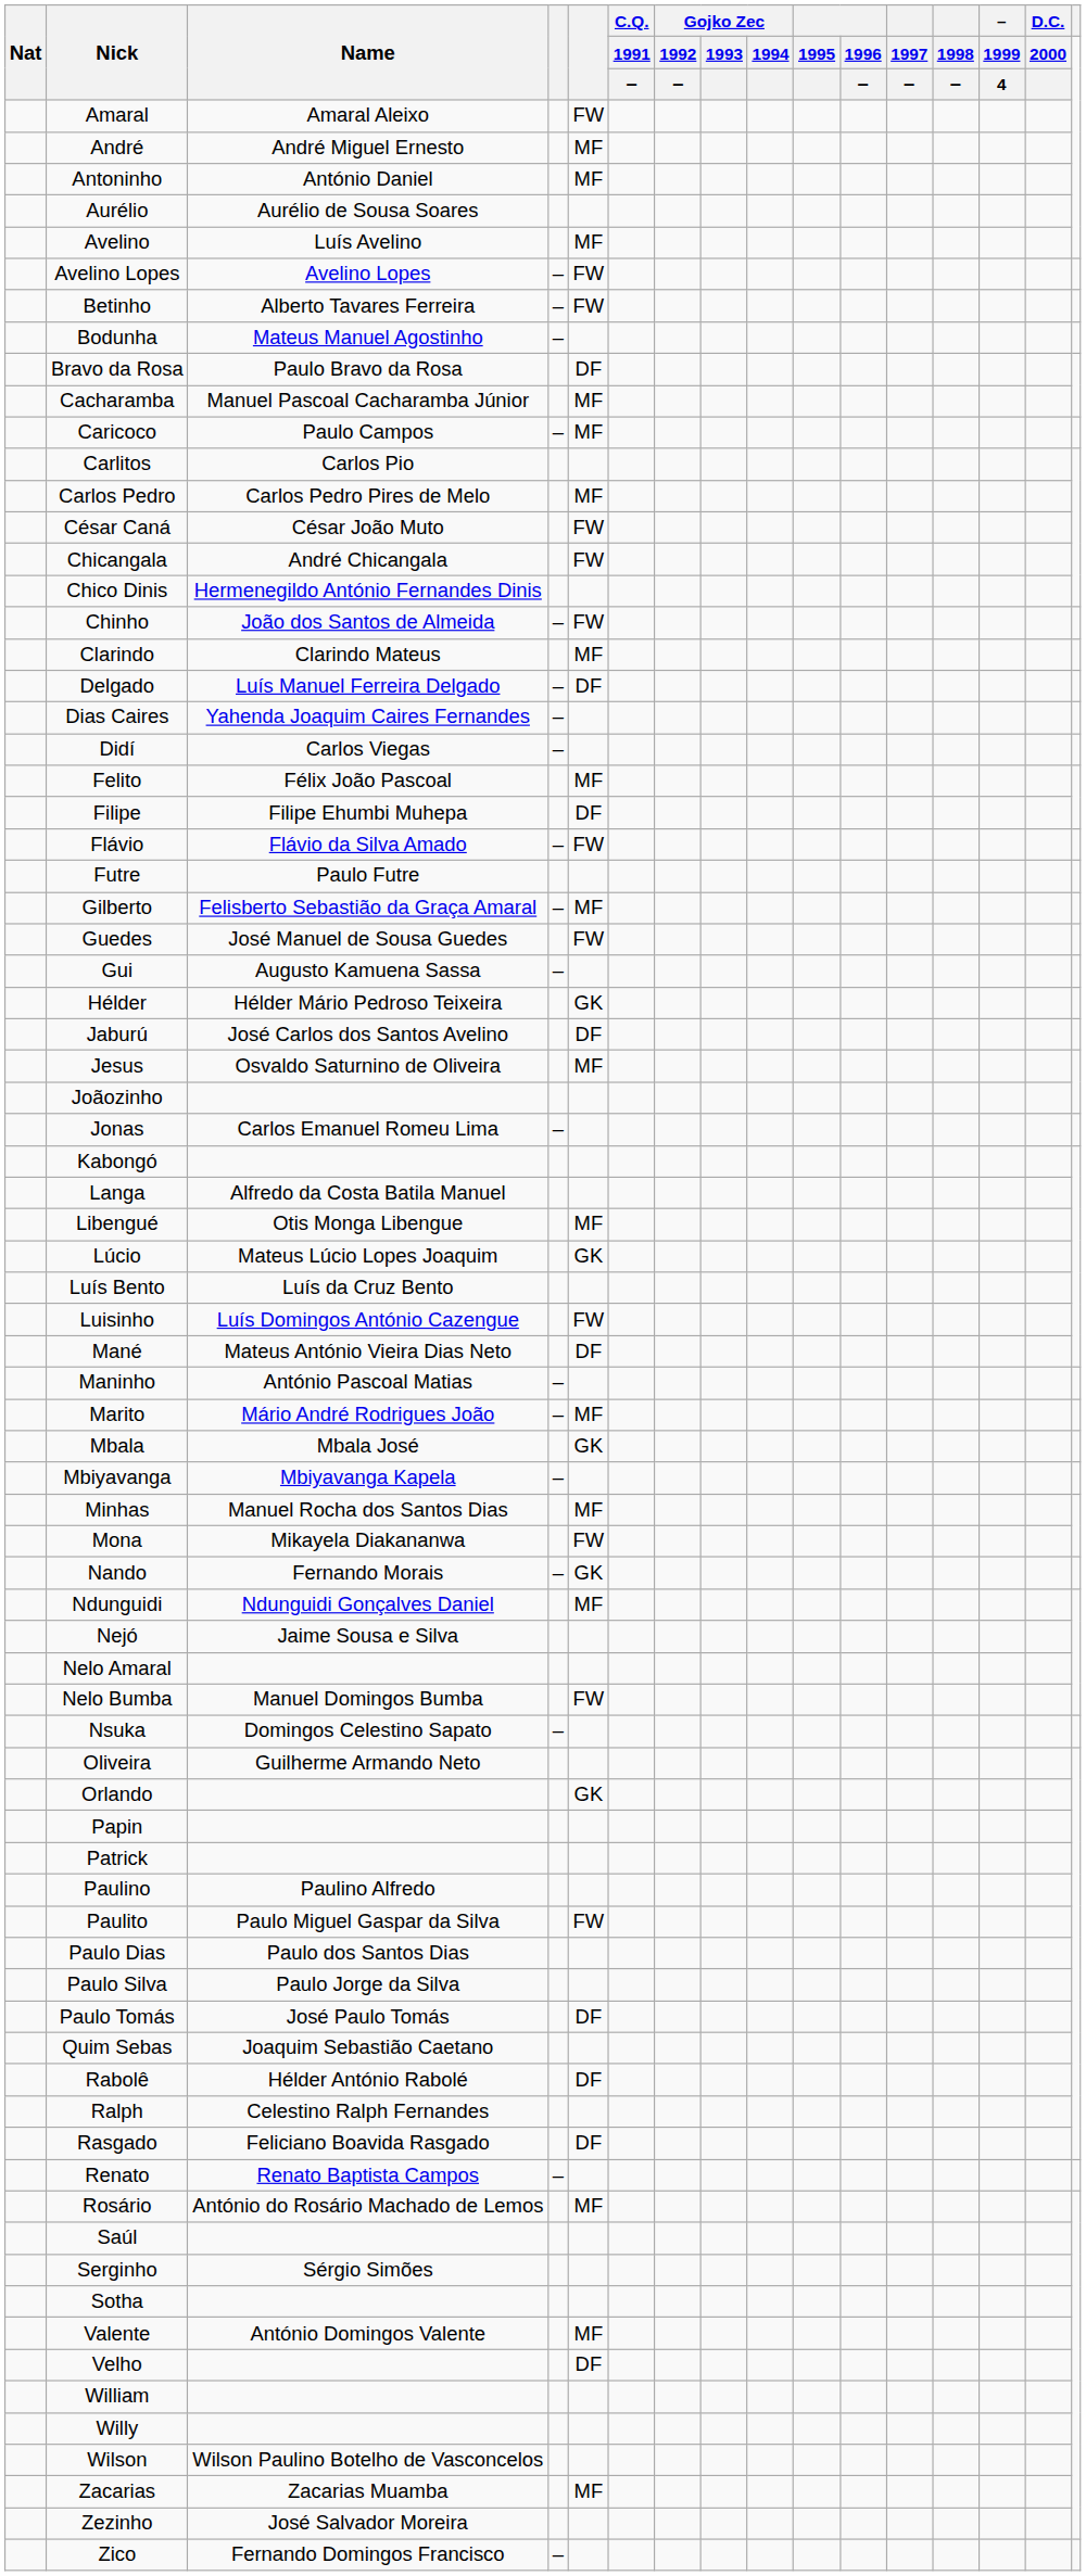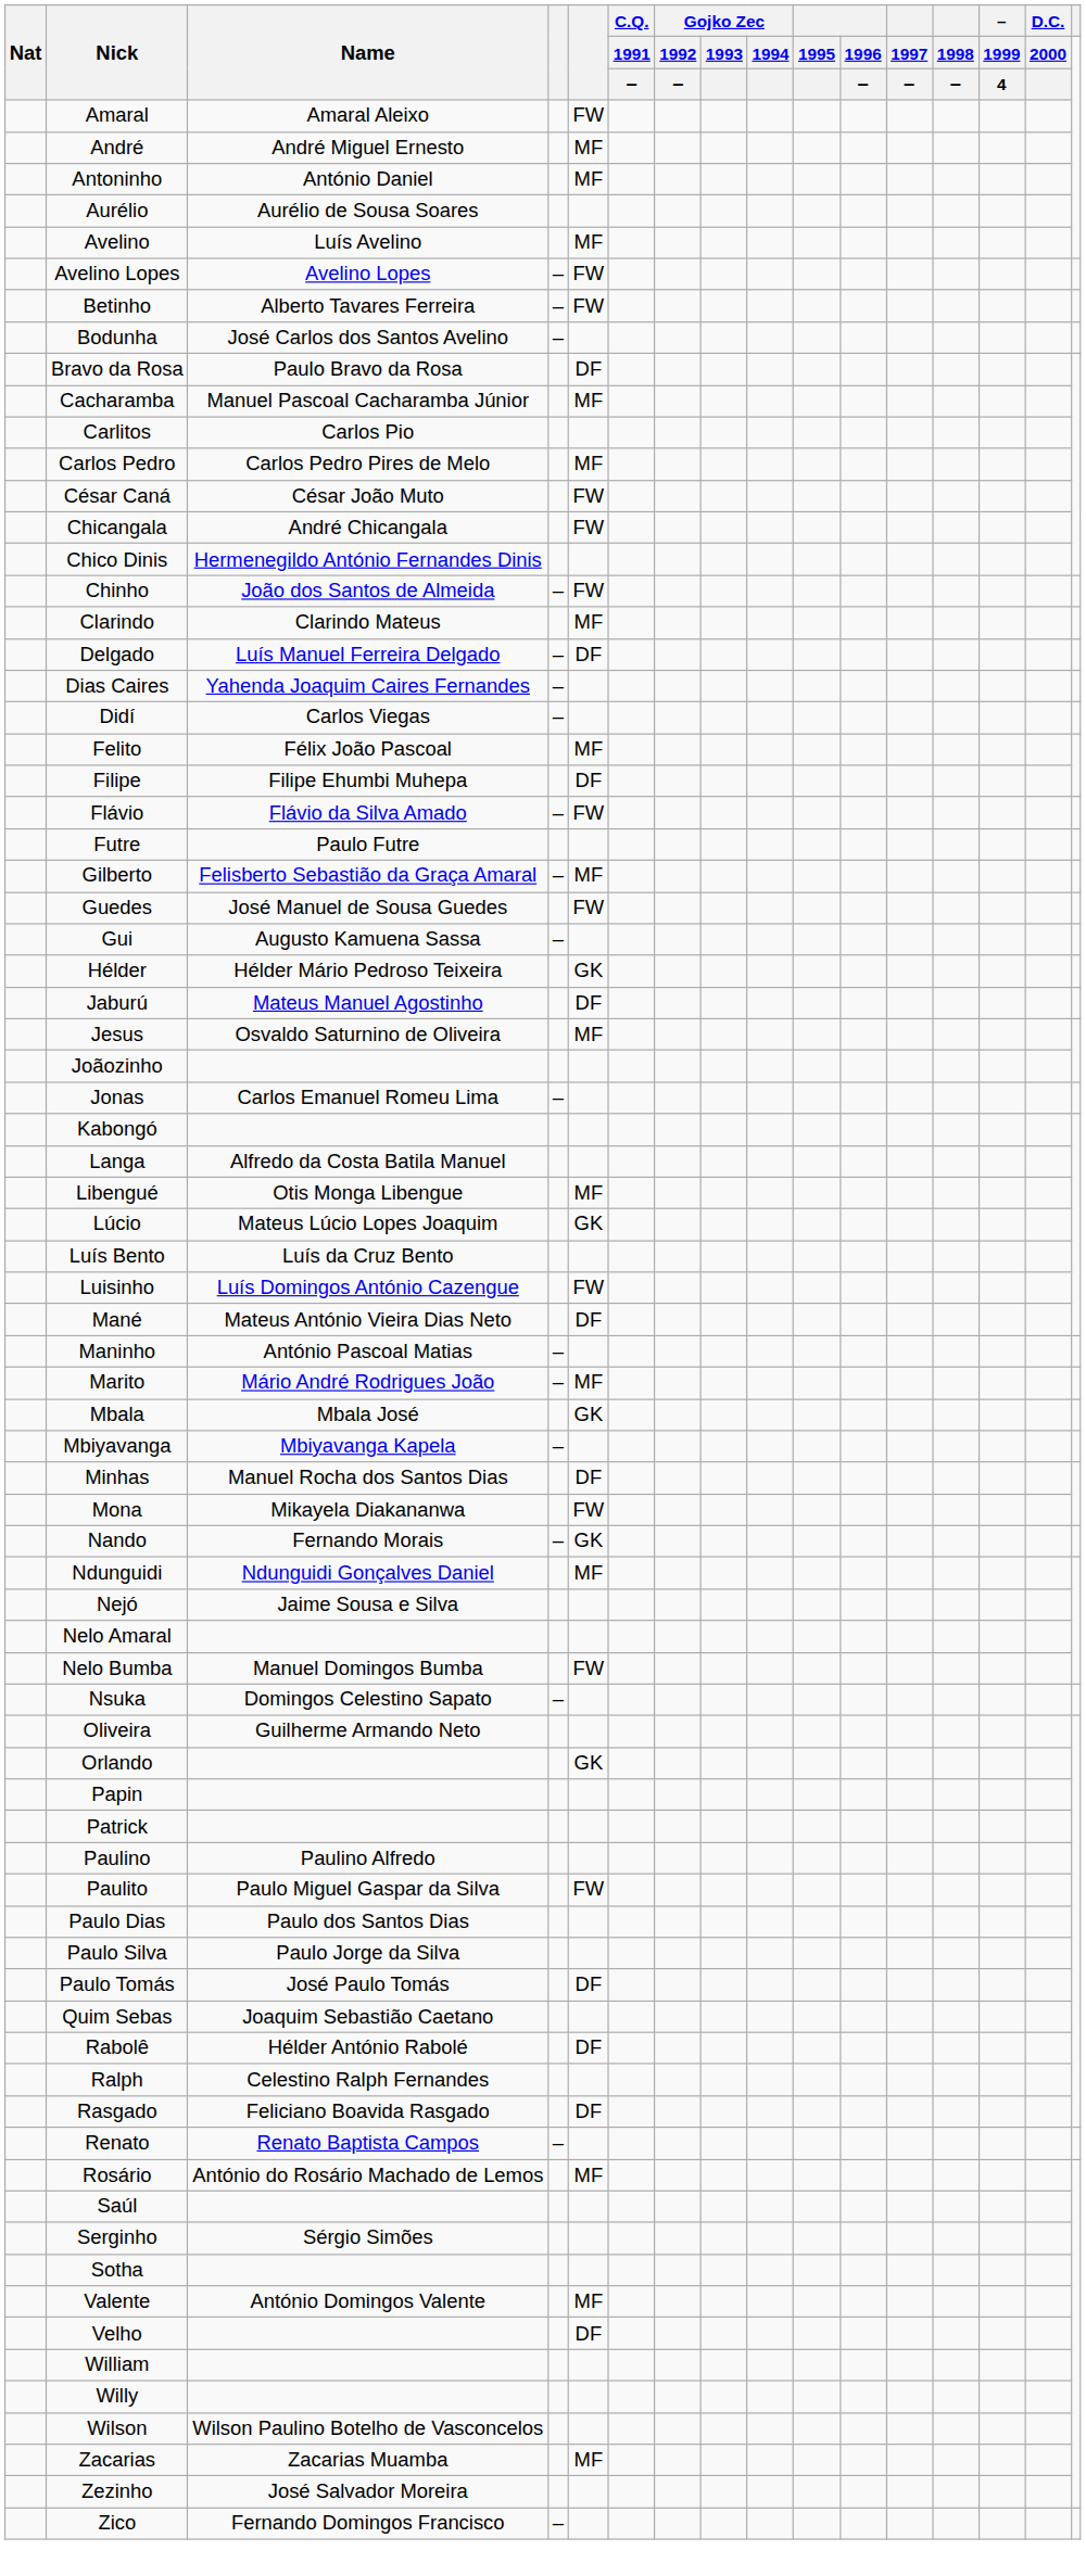Bodunha | Name: Mateus Manuel Agostinho -> José Carlos dos Santos Avelino
- row: Caricoco | Paulo Campos | – | MF
Jaburú | Name: José Carlos dos Santos Avelino -> Mateus Manuel Agostinho
Minhas | column 5: MF -> DF
